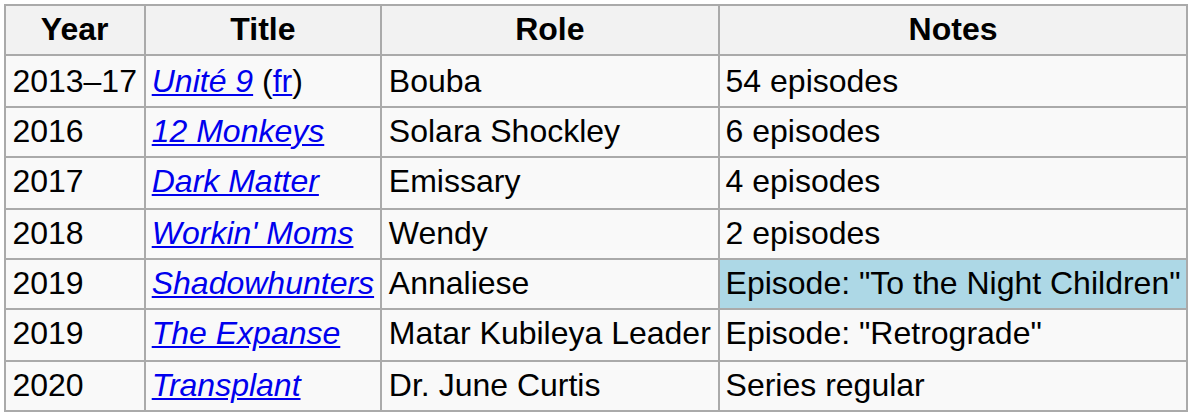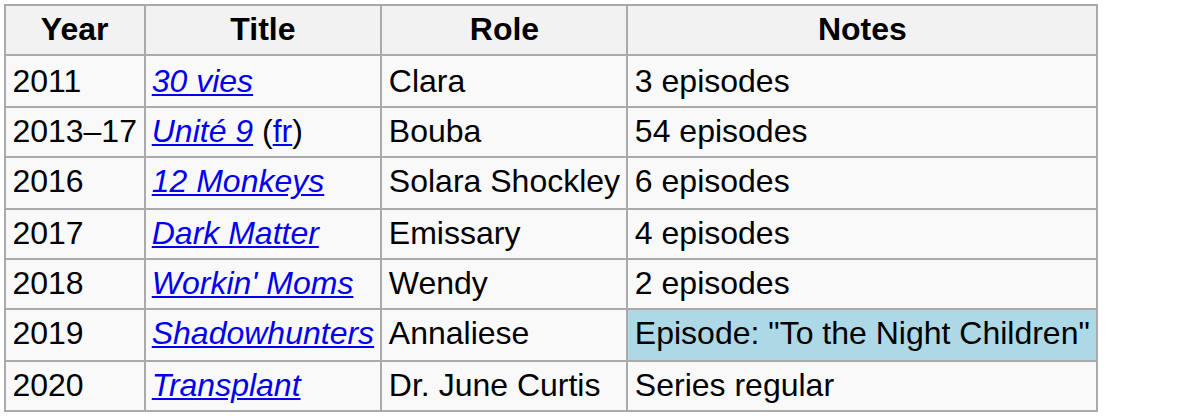+ row: 2011 | 30 vies | Clara | 3 episodes
- row: 2019 | The Expanse | Matar Kubileya Leader | Episode: "Retrograde"
